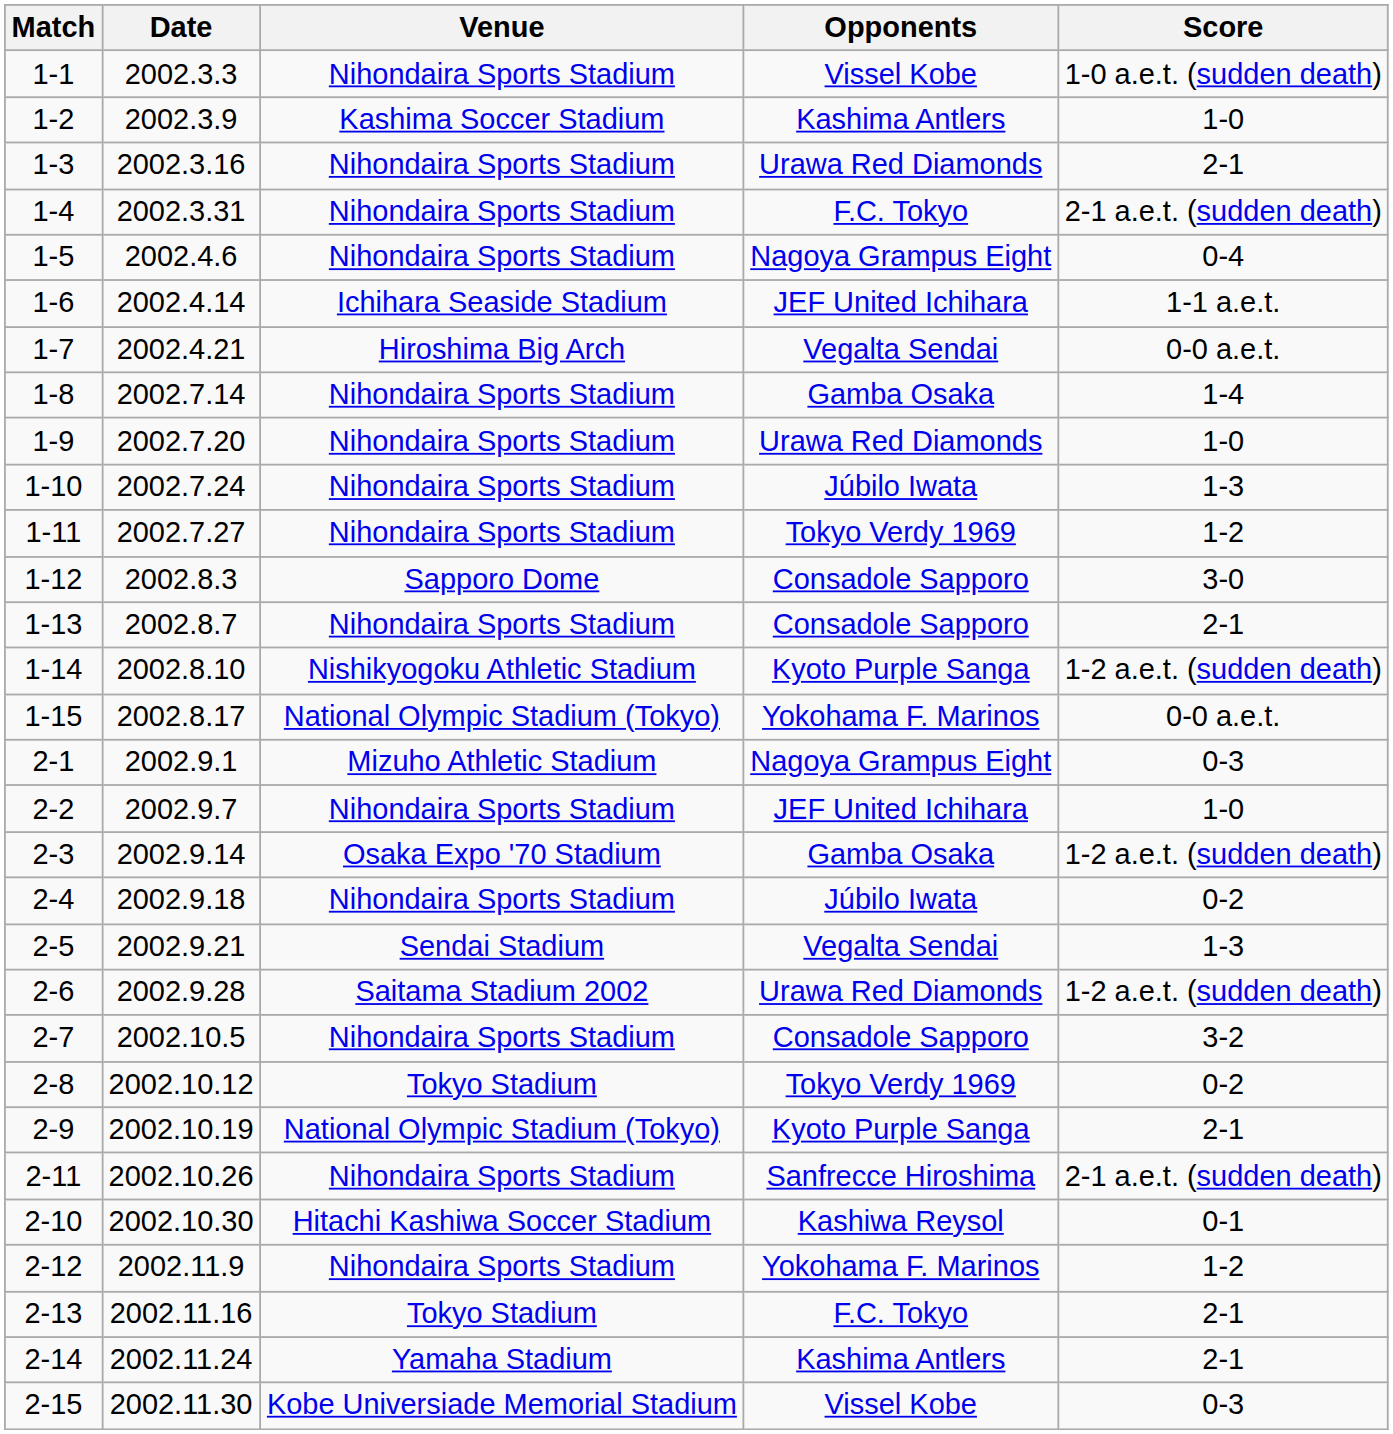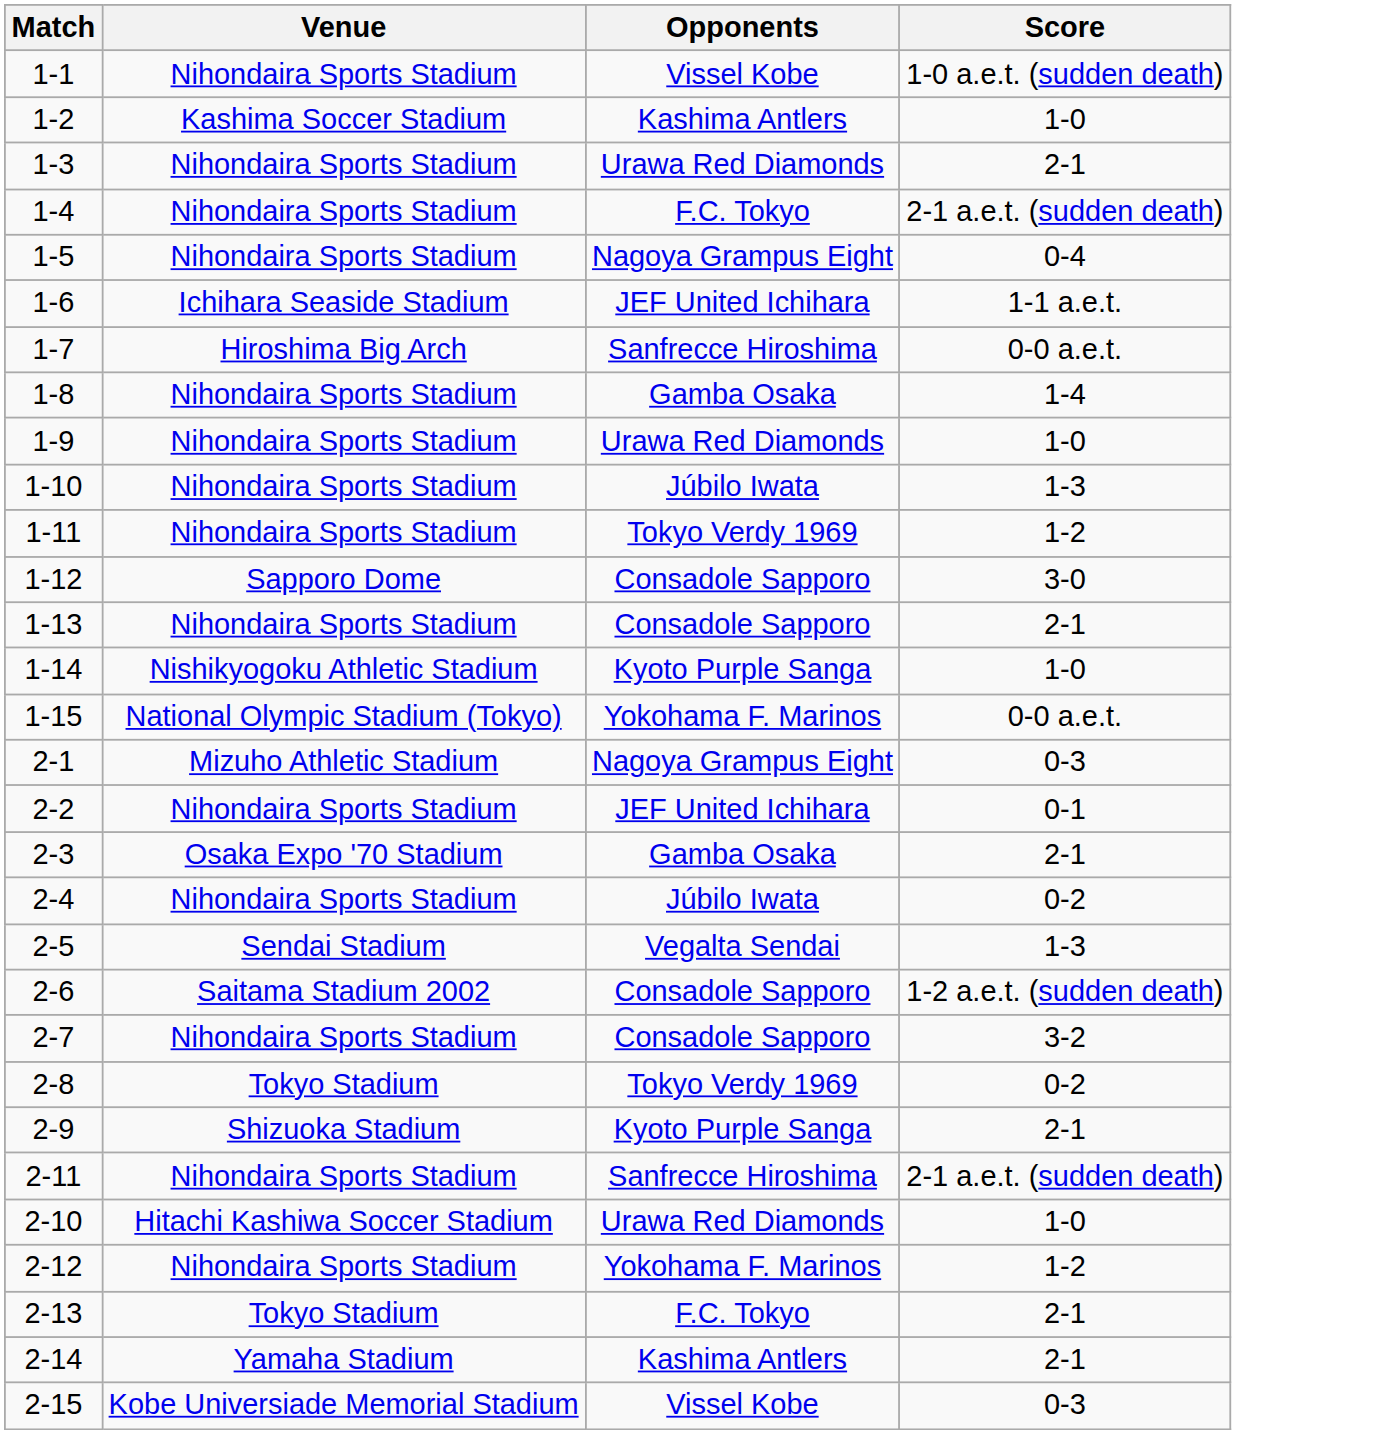- column: Date | 2002.3.3 | 2002.3.9 | 2002.3.16 | 2002.3.31 | 2002.4.6 | 2002.4.14 | 2002.4.21 | 2002.7.14 | 2002.7.20 | 2002.7.24 | 2002.7.27 | 2002.8.3 | 2002.8.7 | 2002.8.10 | 2002.8.17 | 2002.9.1 | 2002.9.7 | 2002.9.14 | 2002.9.18 | 2002.9.21 | 2002.9.28 | 2002.10.5 | 2002.10.12 | 2002.10.19 | 2002.10.26 | 2002.10.30 | 2002.11.9 | 2002.11.16 | 2002.11.24 | 2002.11.30
1-7 | Opponents: Vegalta Sendai -> Sanfrecce Hiroshima
1-14 | Score: 1-2 a.e.t. (sudden death) -> 1-0
2-2 | Score: 1-0 -> 0-1
2-3 | Score: 1-2 a.e.t. (sudden death) -> 2-1
2-6 | Opponents: Urawa Red Diamonds -> Consadole Sapporo
2-9 | Venue: National Olympic Stadium (Tokyo) -> Shizuoka Stadium
2-10 | Opponents: Kashiwa Reysol -> Urawa Red Diamonds
2-10 | Score: 0-1 -> 1-0
